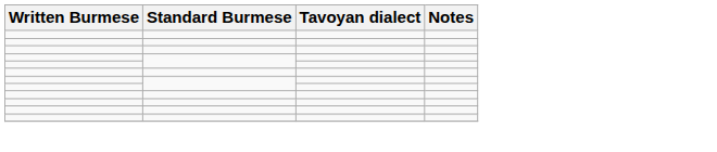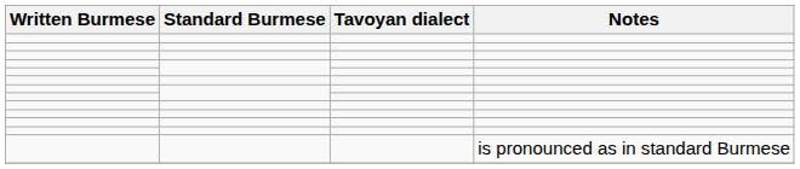+ row: is pronounced as in standard Burmese
